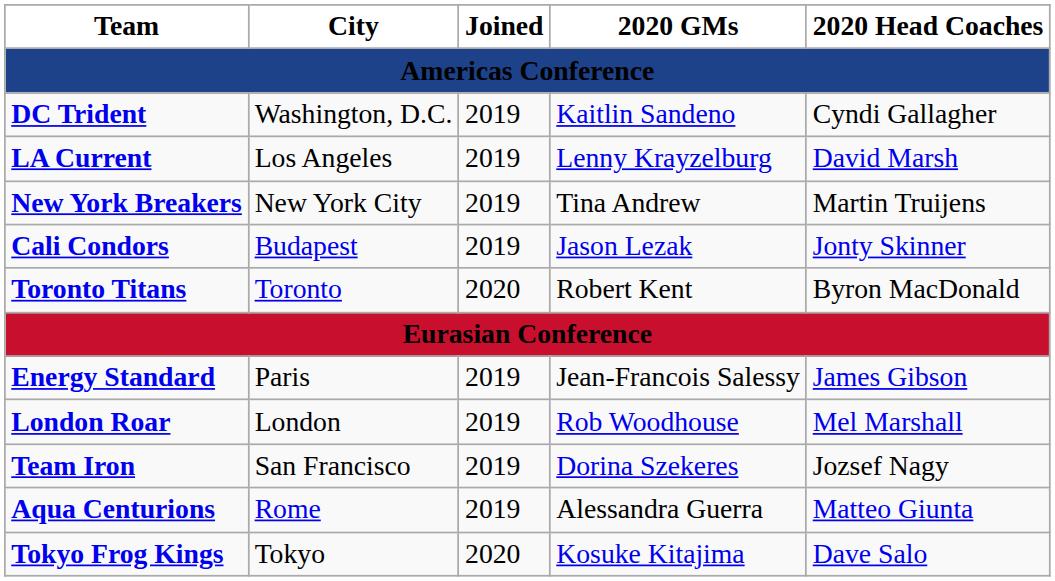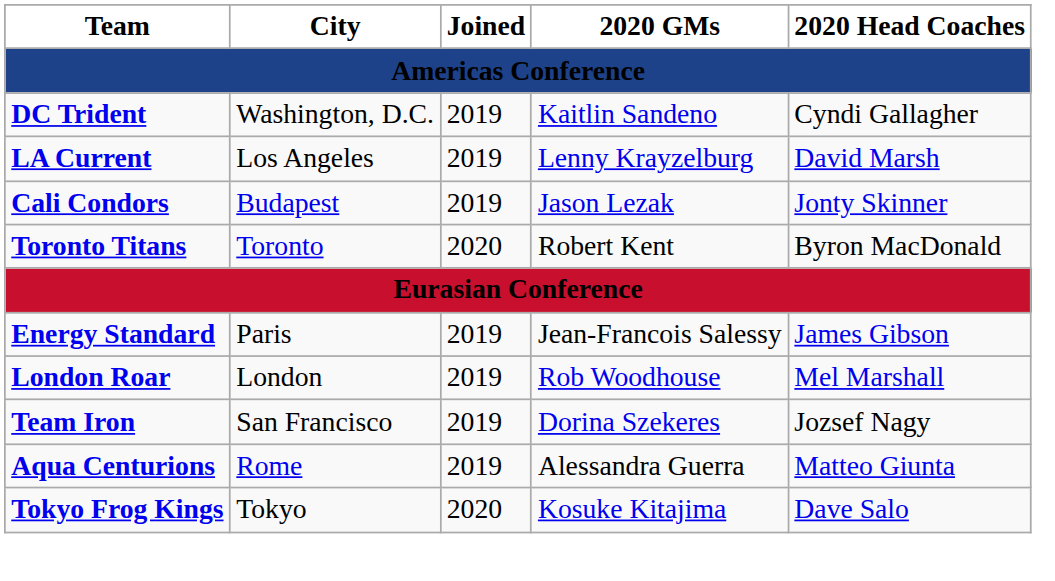- row: New York Breakers | New York City | 2019 | Tina Andrew | Martin Truijens
